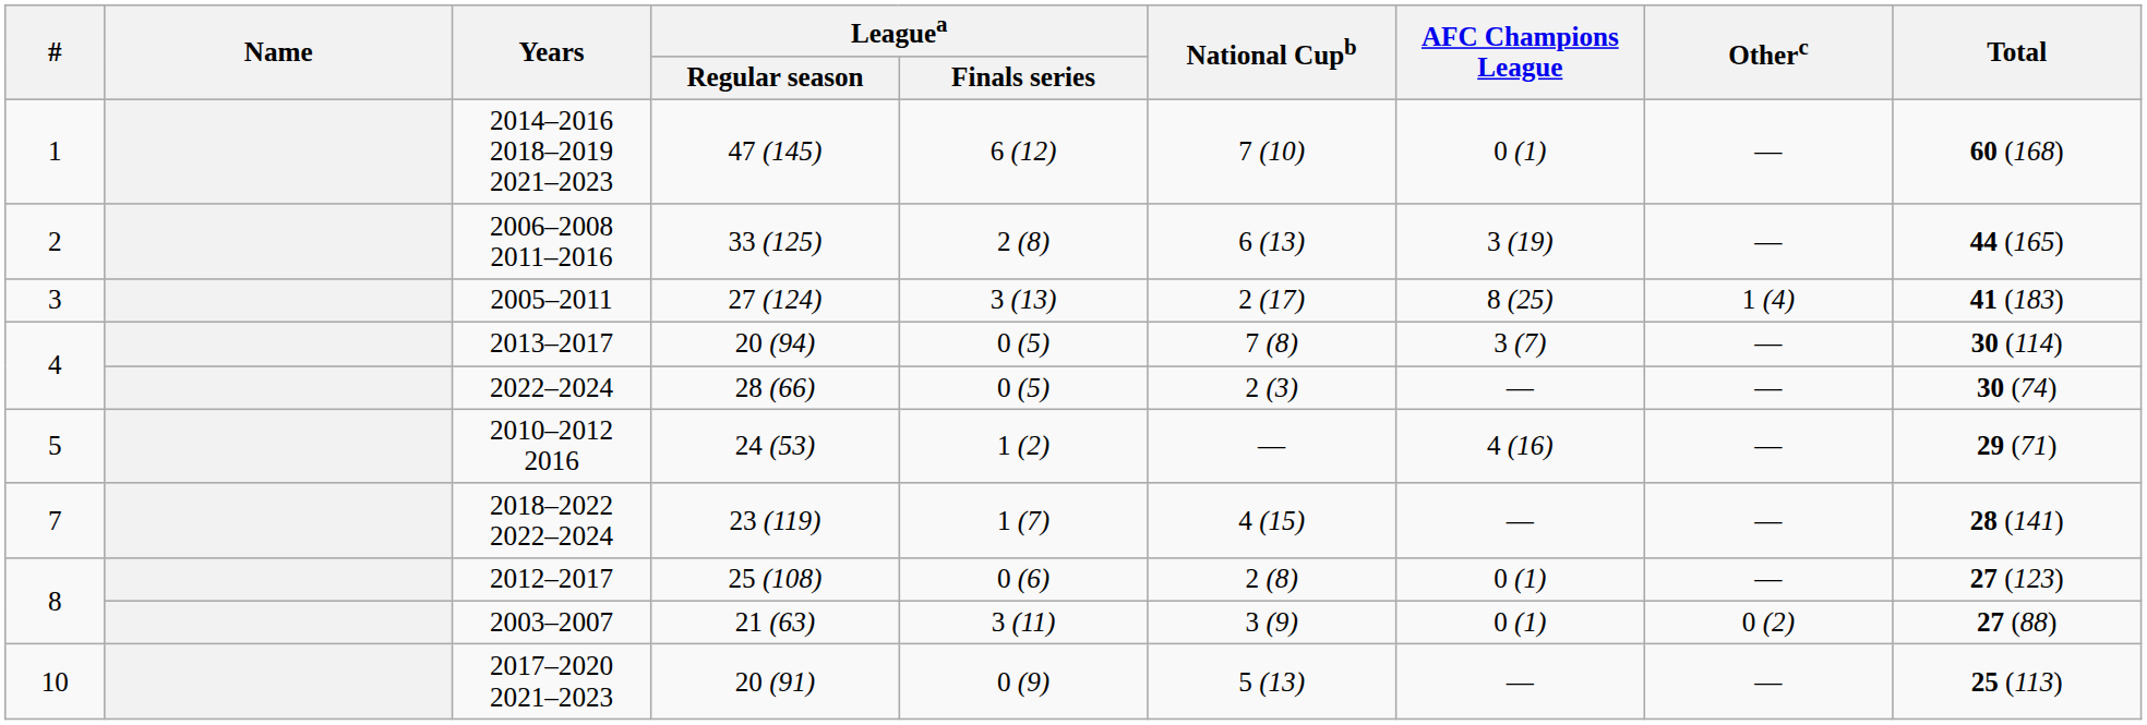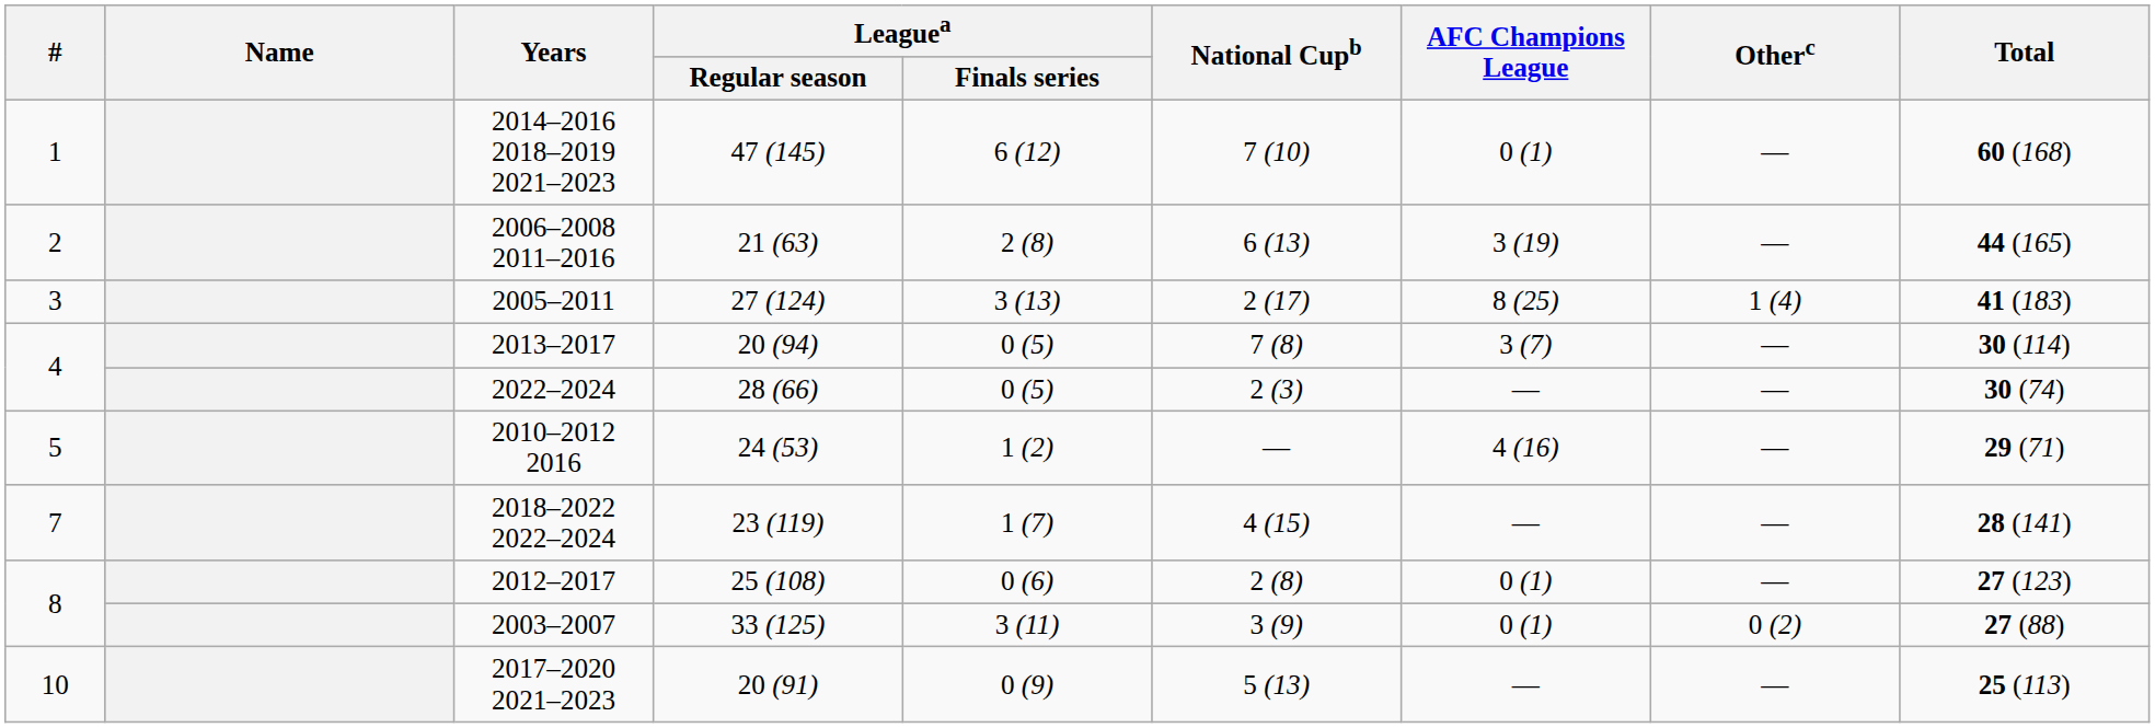2006–2008 2011–2016 | Leaguea / Regular season: 33 (125) -> 21 (63)
2003–2007 | Leaguea / Regular season: 21 (63) -> 33 (125)
